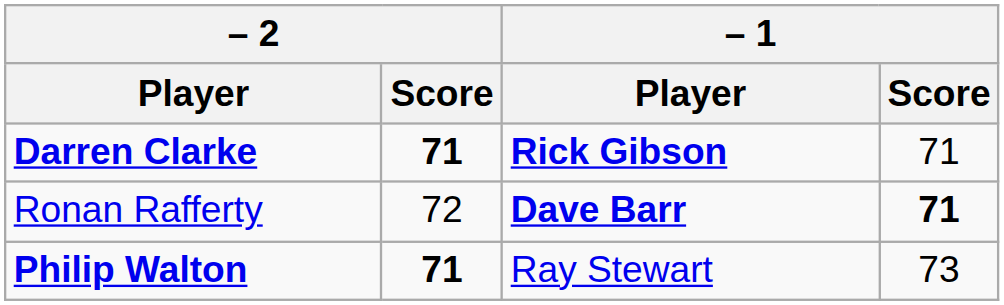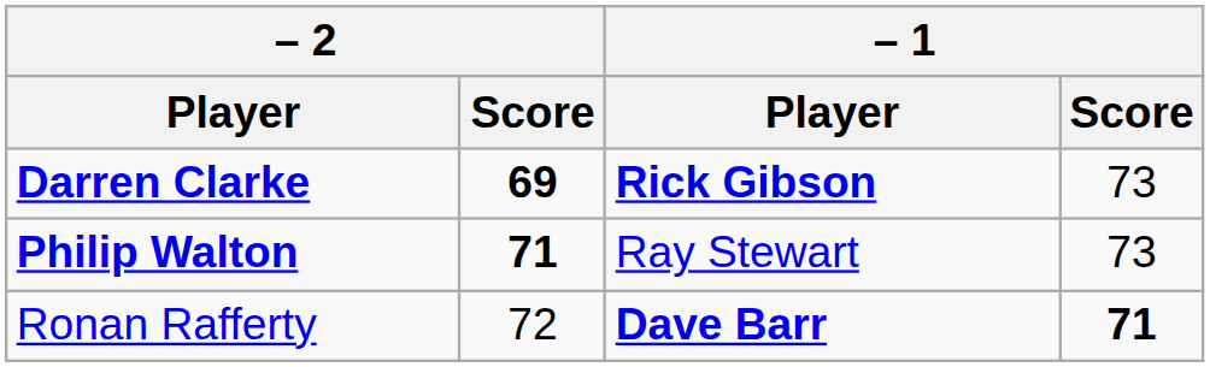Darren Clarke | – 2 / Score: 71 -> 69
Darren Clarke | – 1 / Score: 71 -> 73
rows swapped: Philip Walton <-> Ronan Rafferty
